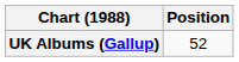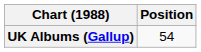UK Albums (Gallup) | Position: 52 -> 54
